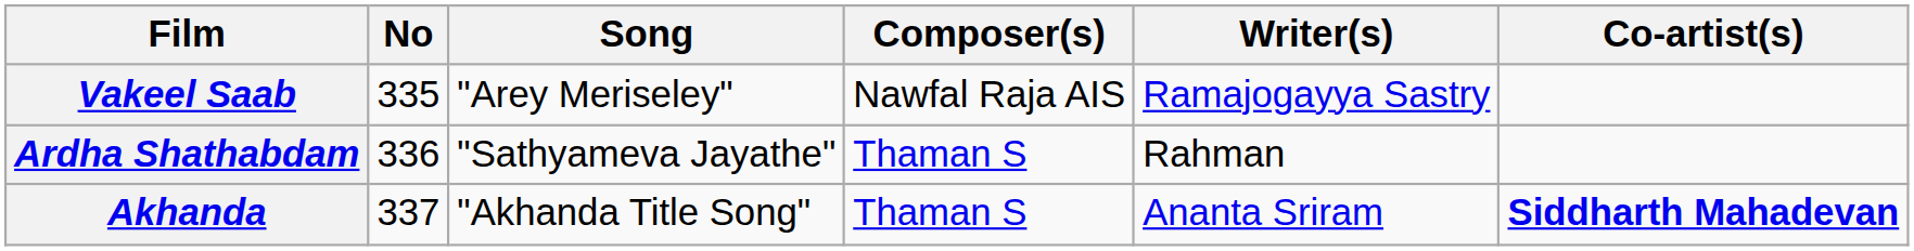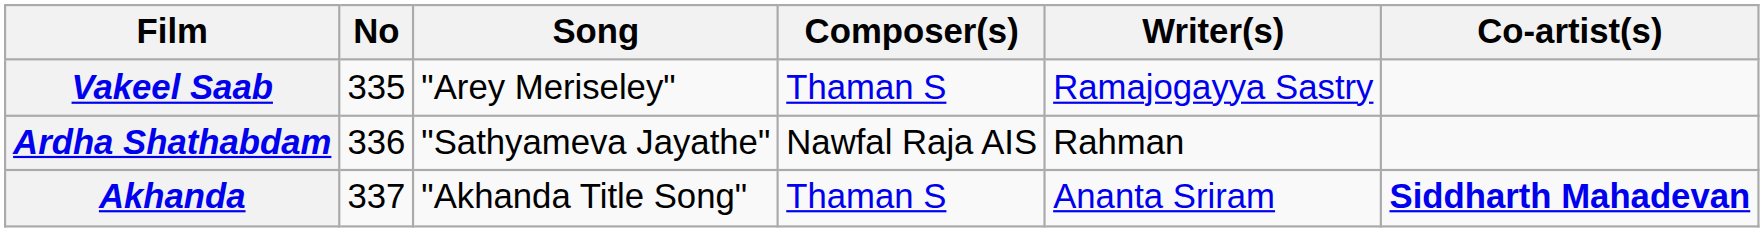Vakeel Saab | Composer(s): Nawfal Raja AIS -> Thaman S
Ardha Shathabdam | Composer(s): Thaman S -> Nawfal Raja AIS
